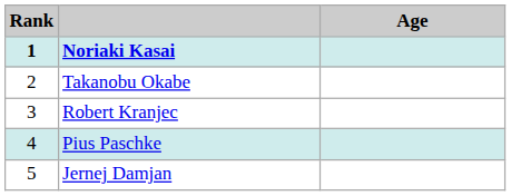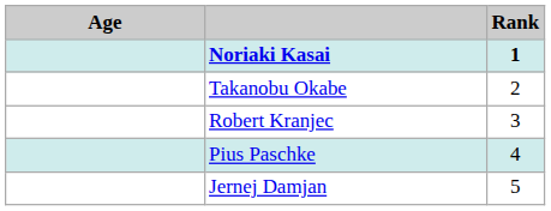columns swapped: Rank <-> Age
